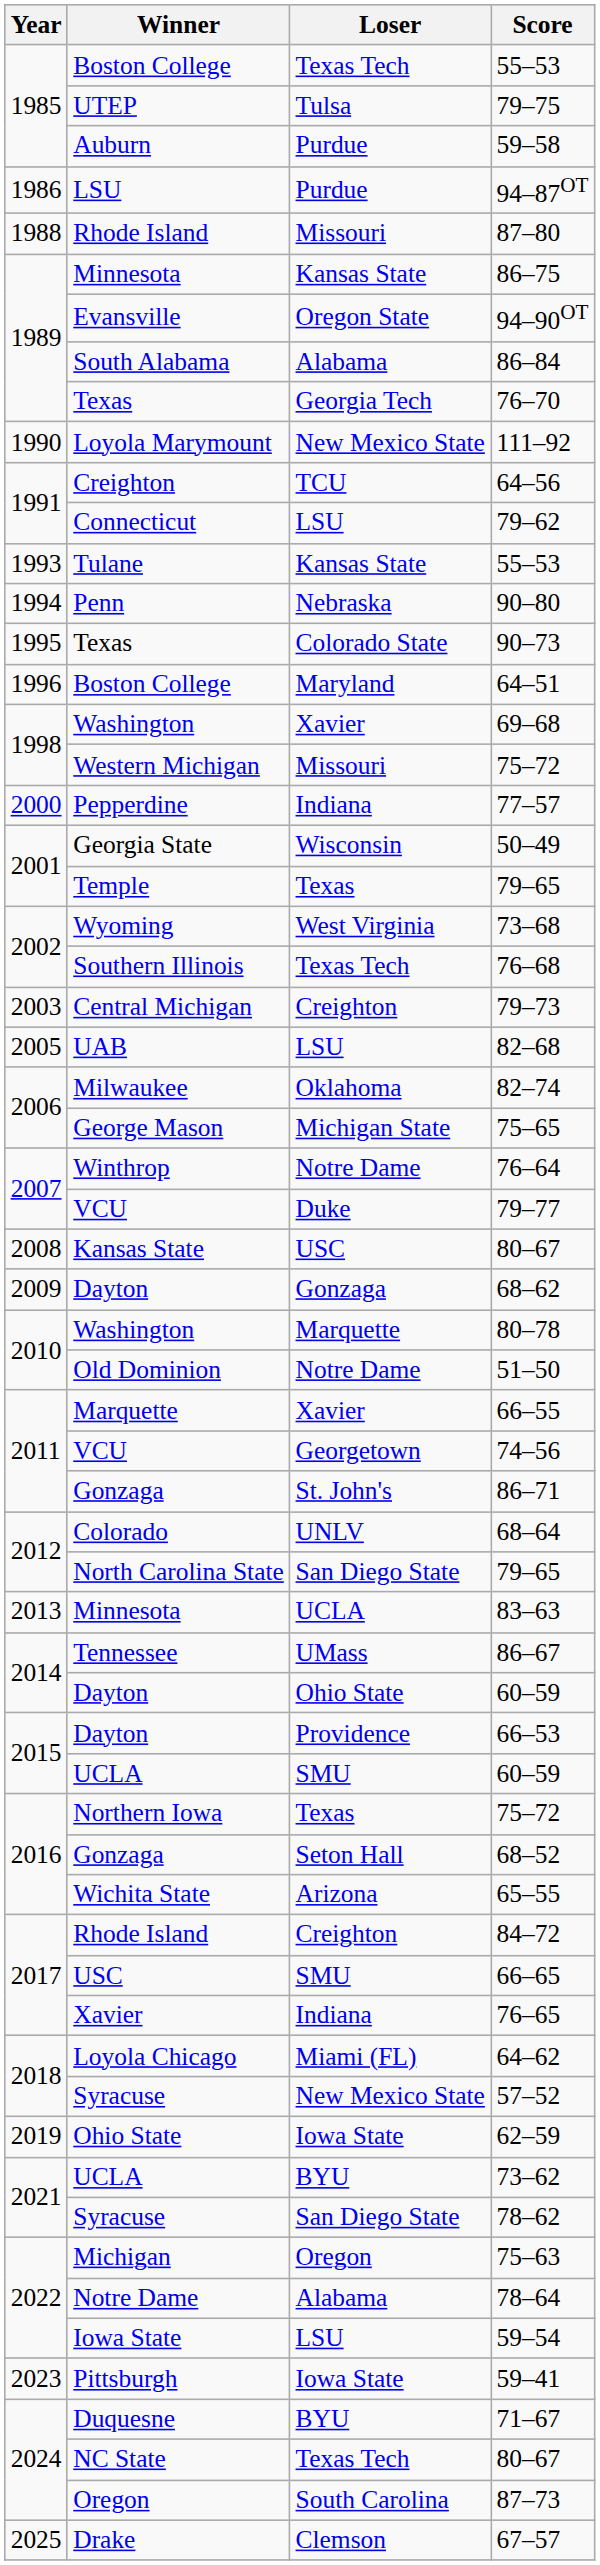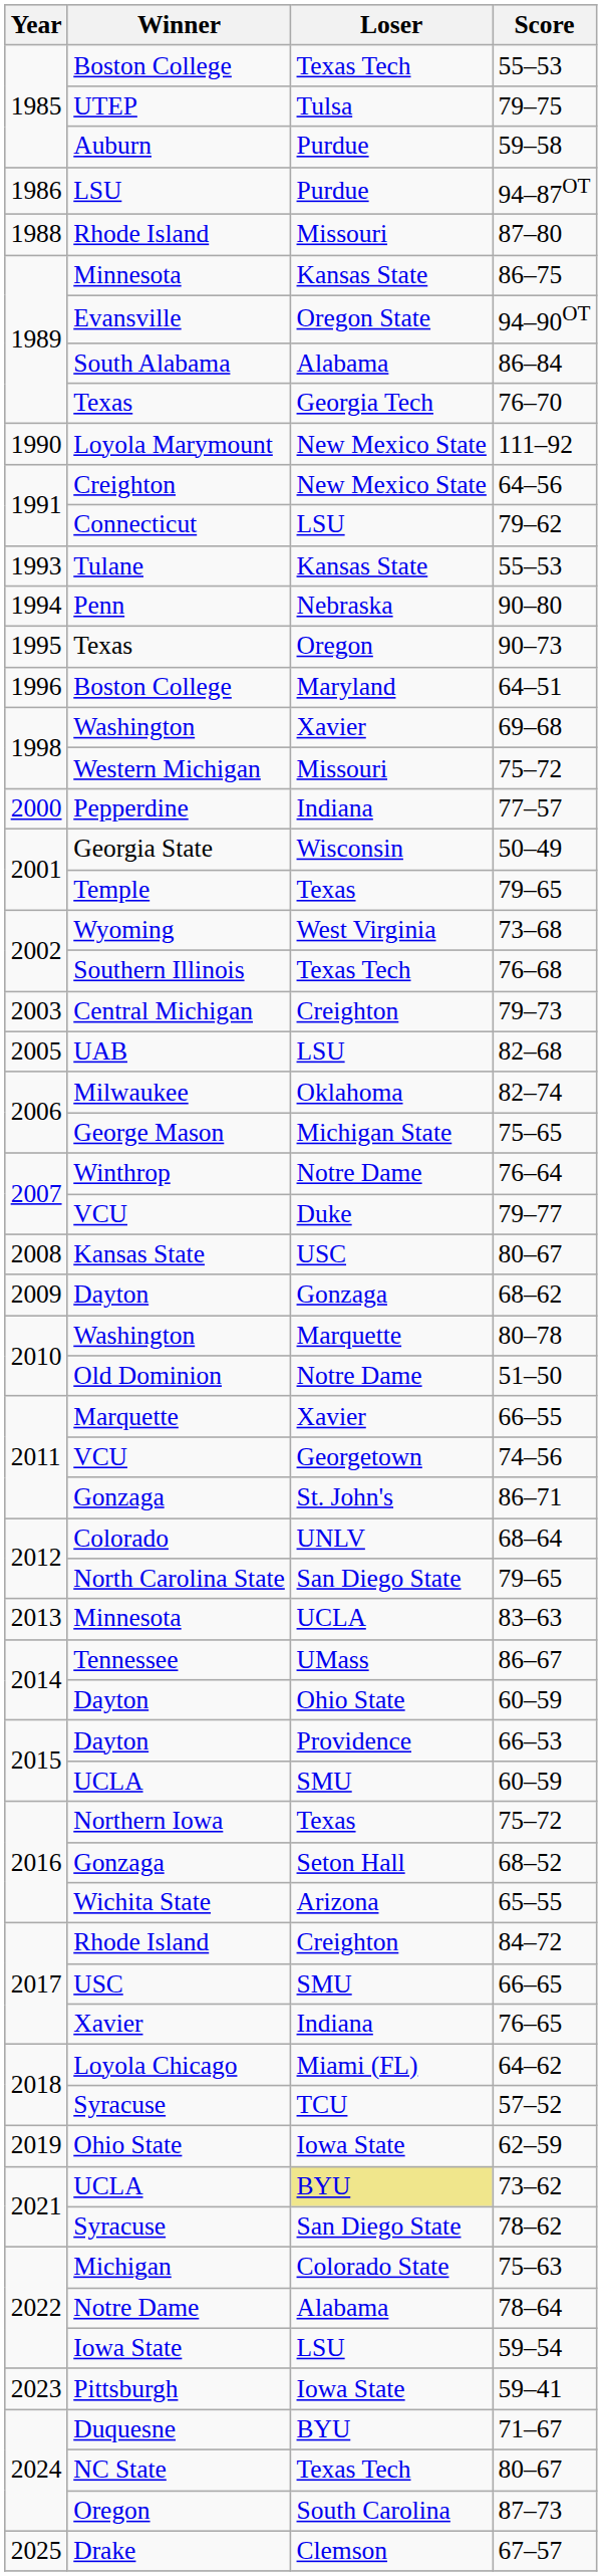64–56 | Loser: TCU -> New Mexico State
90–73 | Loser: Colorado State -> Oregon
57–52 | Loser: New Mexico State -> TCU
73–62 | Loser: no background -> khaki background
75–63 | Loser: Oregon -> Colorado State
